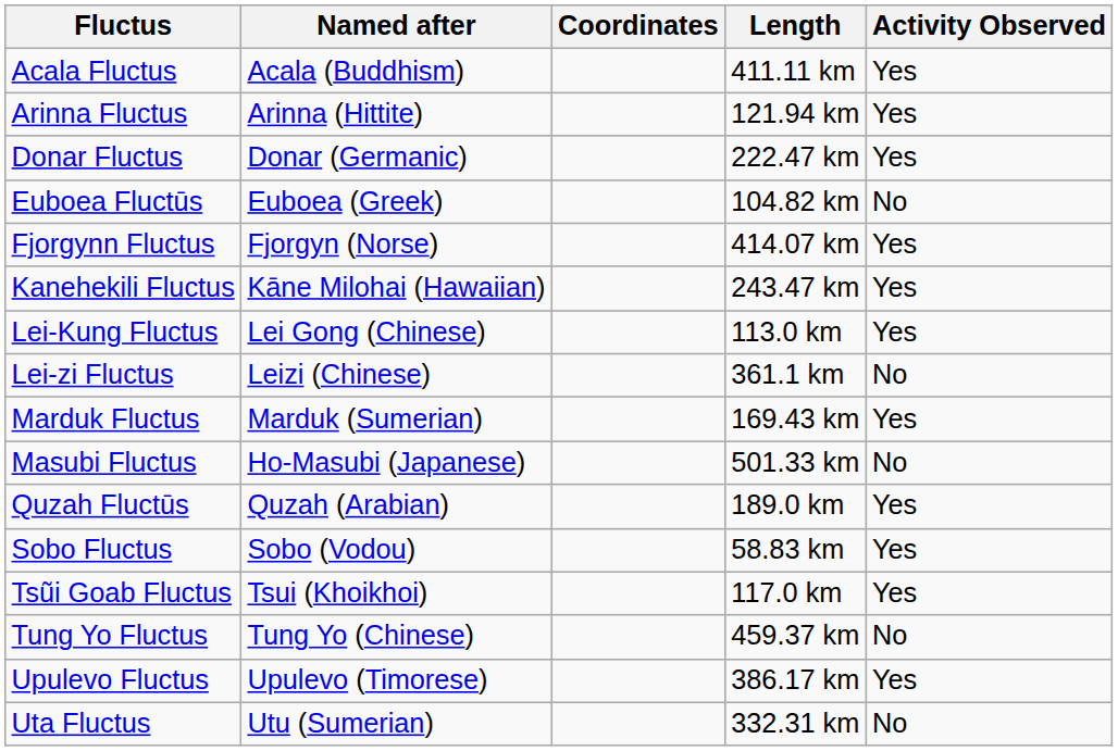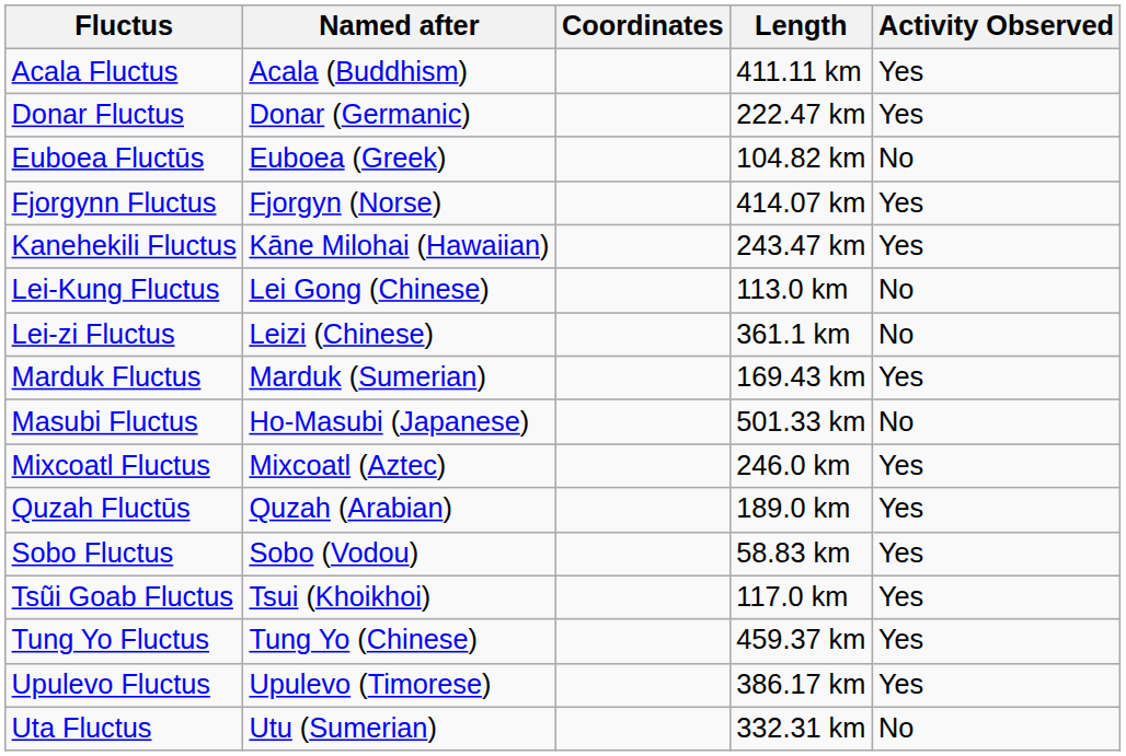- row: Arinna Fluctus | Arinna (Hittite) | 121.94 km | Yes
Lei-Kung Fluctus | Activity Observed: Yes -> No
+ row: Mixcoatl Fluctus | Mixcoatl (Aztec) | 246.0 km | Yes
Tung Yo Fluctus | Activity Observed: No -> Yes
